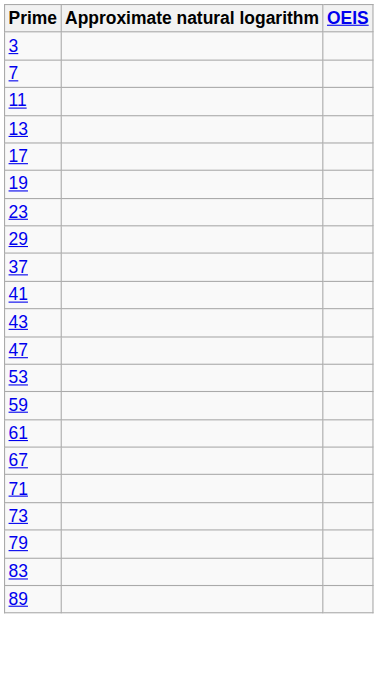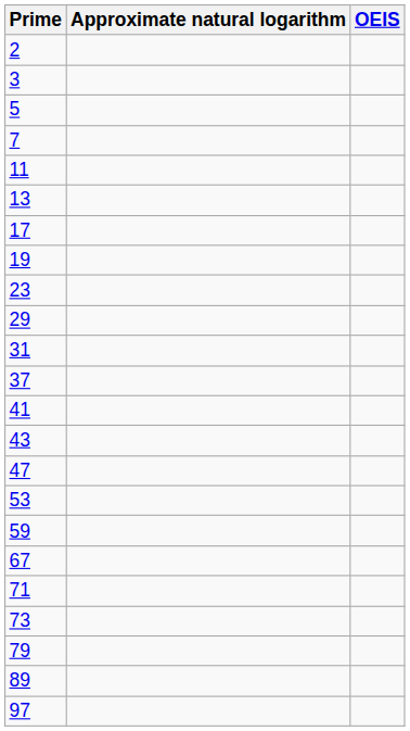+ row: 2
+ row: 5
+ row: 31
- row: 61
- row: 83
+ row: 97
